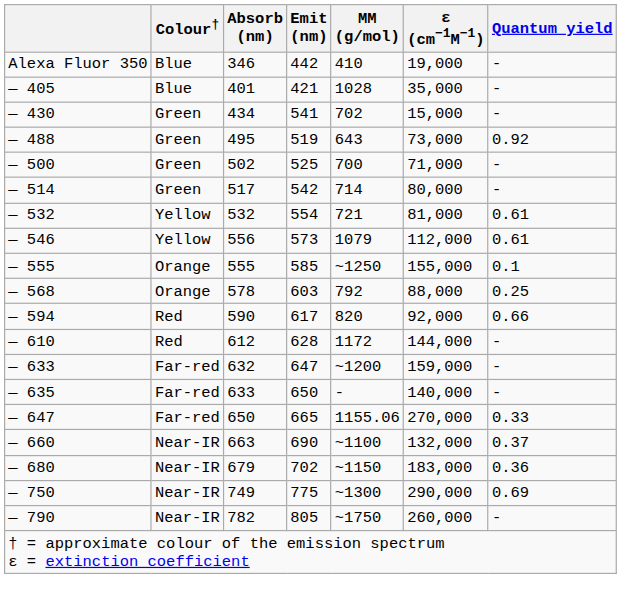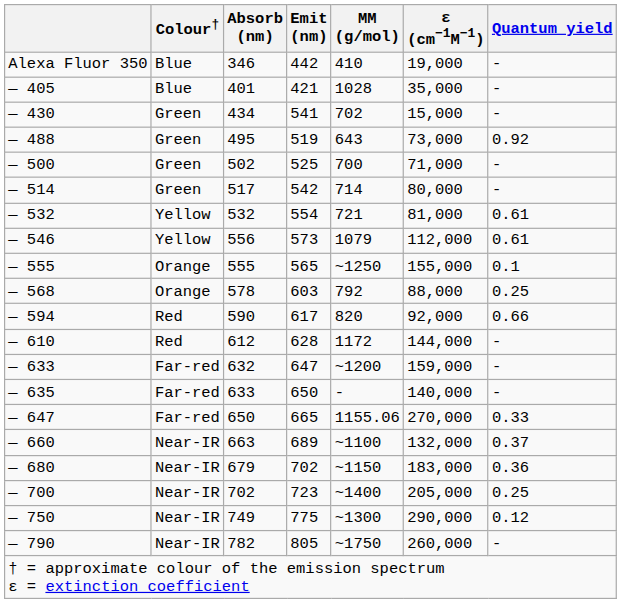— 555 | Emit (nm): 585 -> 565
— 660 | Emit (nm): 690 -> 689
+ row: — 700 | Near-IR | 702 | 723 | ~1400 | 205,000 | 0.25
— 750 | Quantum yield: 0.69 -> 0.12
